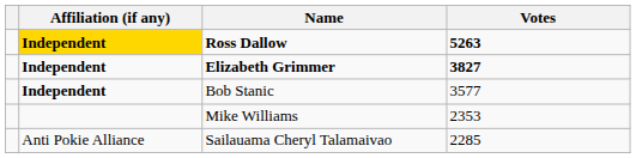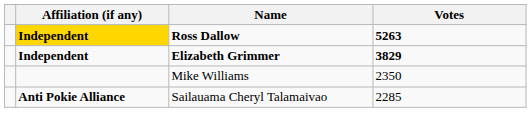Elizabeth Grimmer | Votes: 3827 -> 3829
- row: Independent | Bob Stanic | 3577
Mike Williams | Votes: 2353 -> 2350
Sailauama Cheryl Talamaivao | Affiliation (if any): normal -> bold
